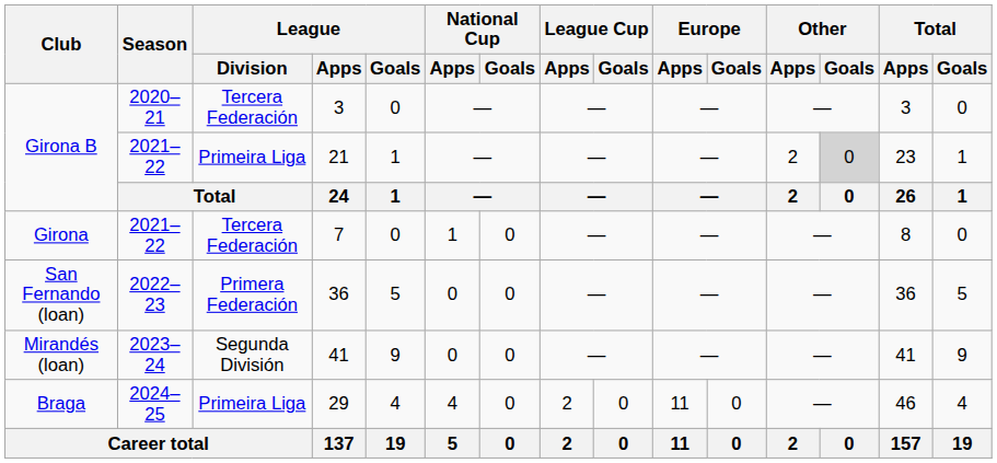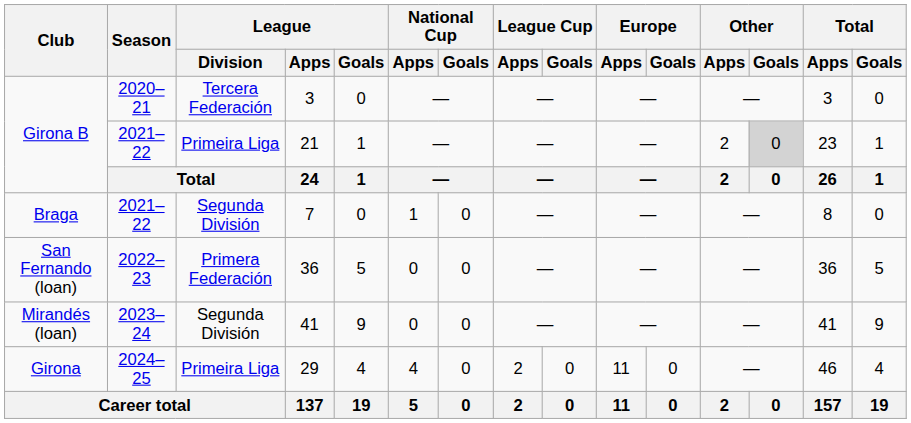7 | Club: Girona -> Braga
7 | League / Division: Tercera Federación -> Segunda División
29 | Club: Braga -> Girona
